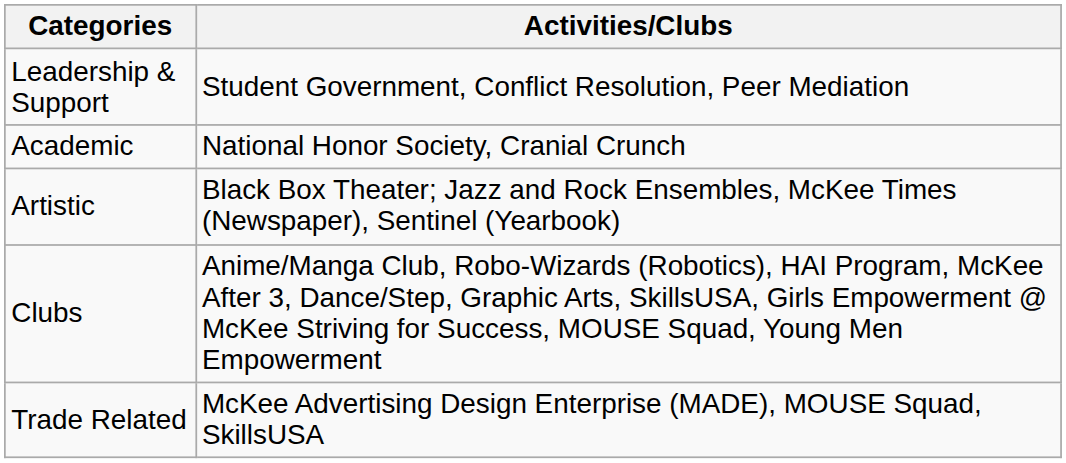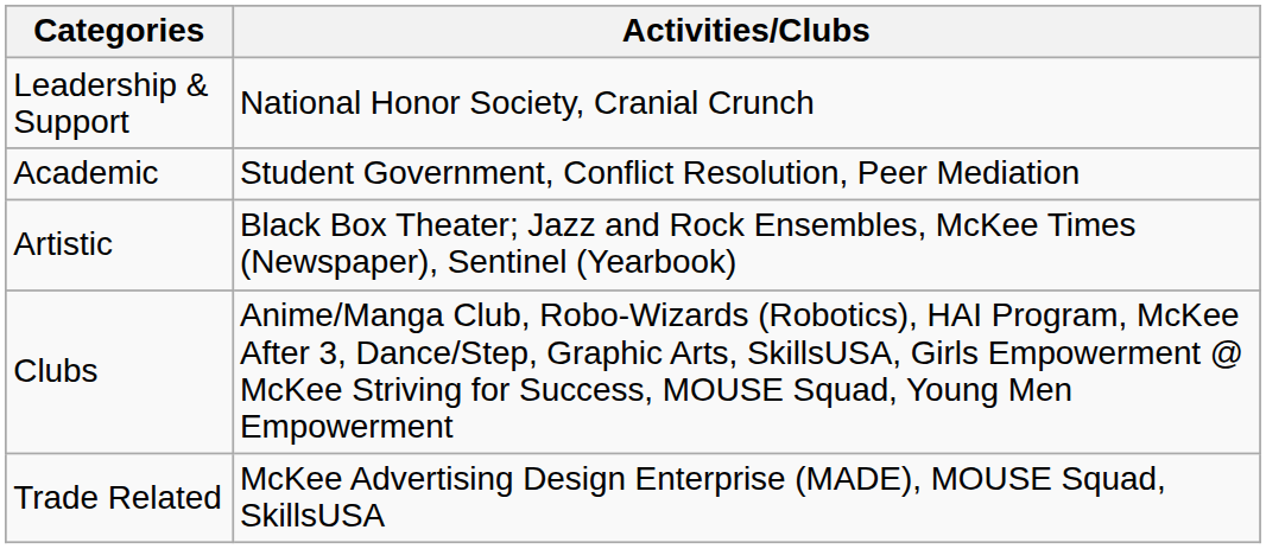Leadership & Support | Activities/Clubs: Student Government, Conflict Resolution, Peer Mediation -> National Honor Society, Cranial Crunch
Academic | Activities/Clubs: National Honor Society, Cranial Crunch -> Student Government, Conflict Resolution, Peer Mediation
